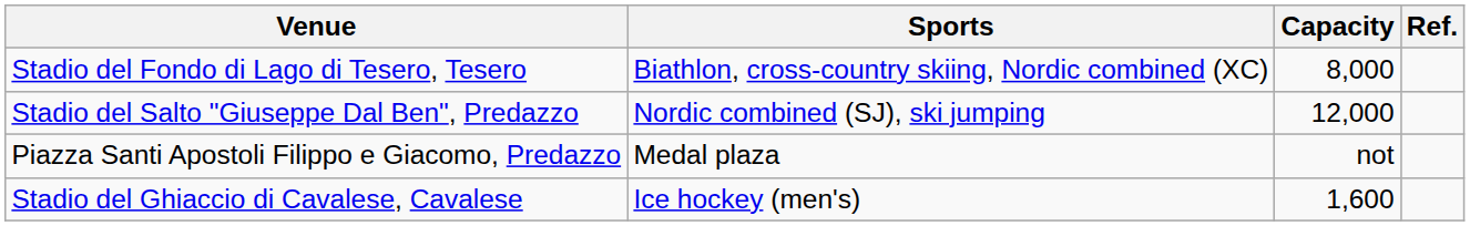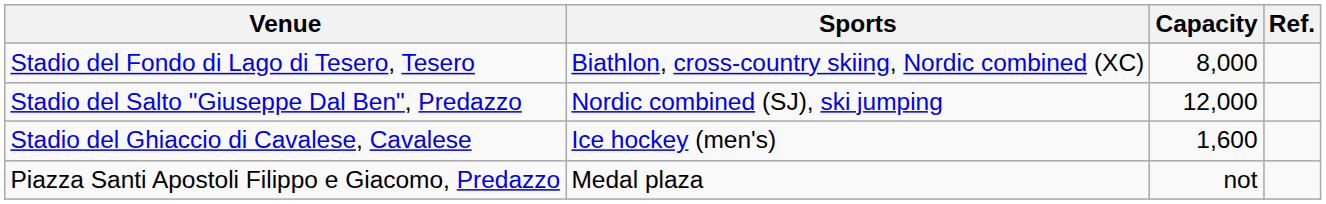rows swapped: Stadio del Ghiaccio di Cavalese, Cavalese <-> Piazza Santi Apostoli Filippo e Giacomo, Predazzo
